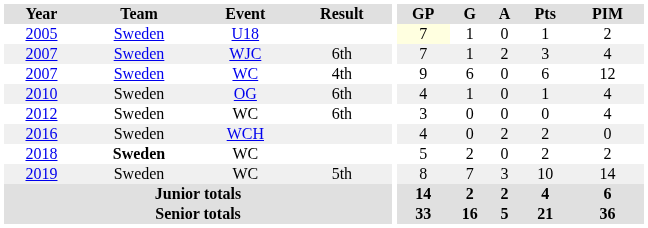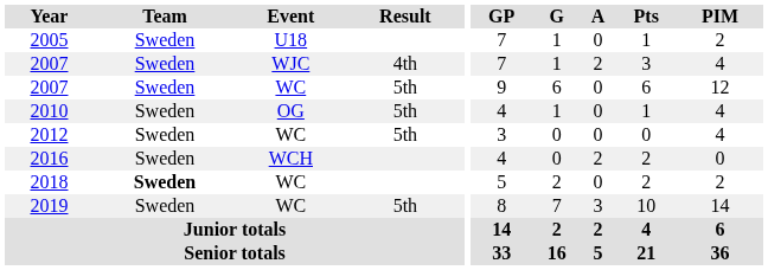2005 | GP: lightyellow background -> no background
2007 / WJC | Result: 6th -> 4th
2007 / WC | Result: 4th -> 5th
2010 | Result: 6th -> 5th
2012 | Result: 6th -> 5th
